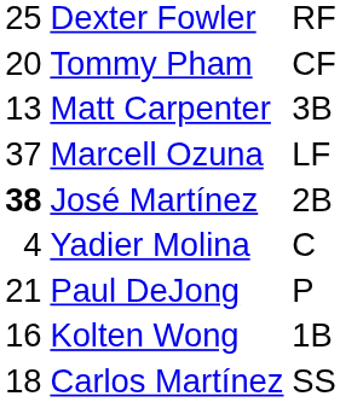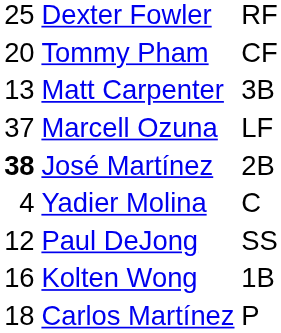Paul DeJong | column 1: 21 -> 12
Paul DeJong | column 3: P -> SS
Carlos Martínez | column 3: SS -> P
